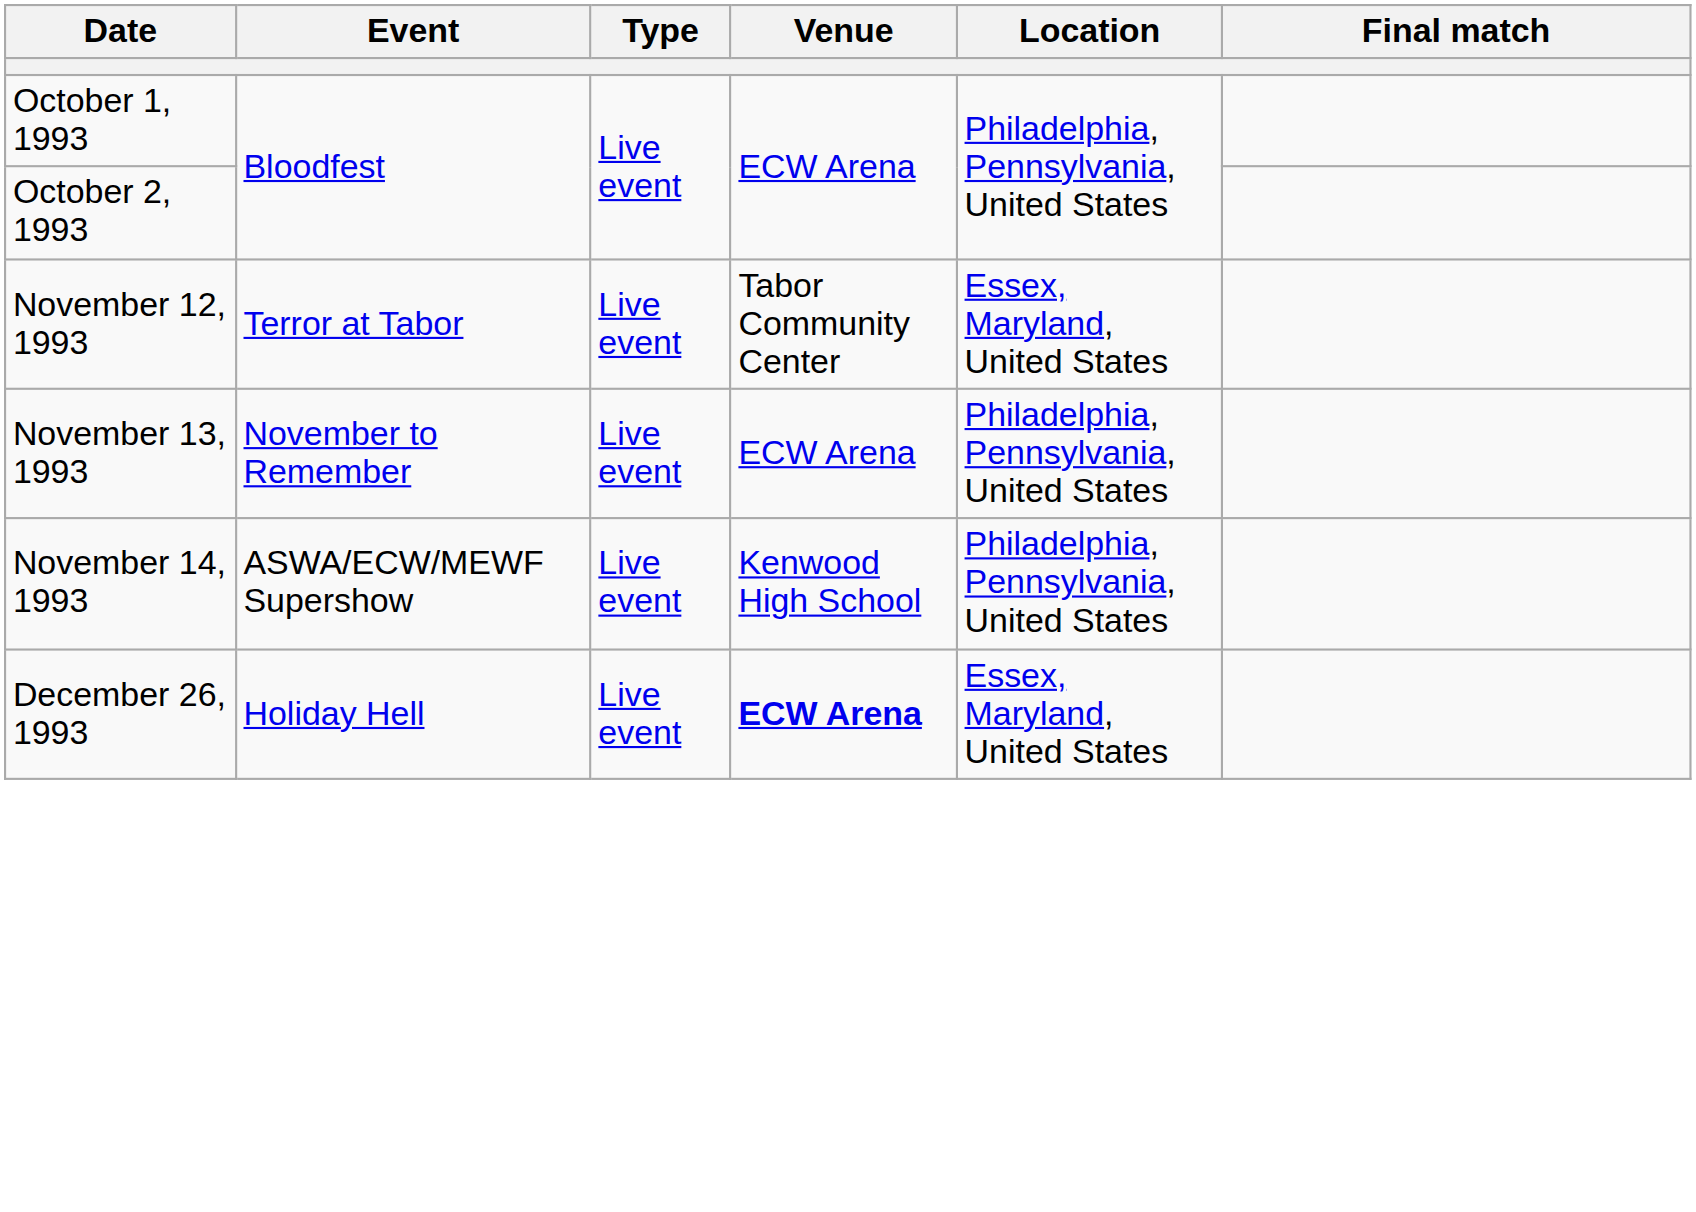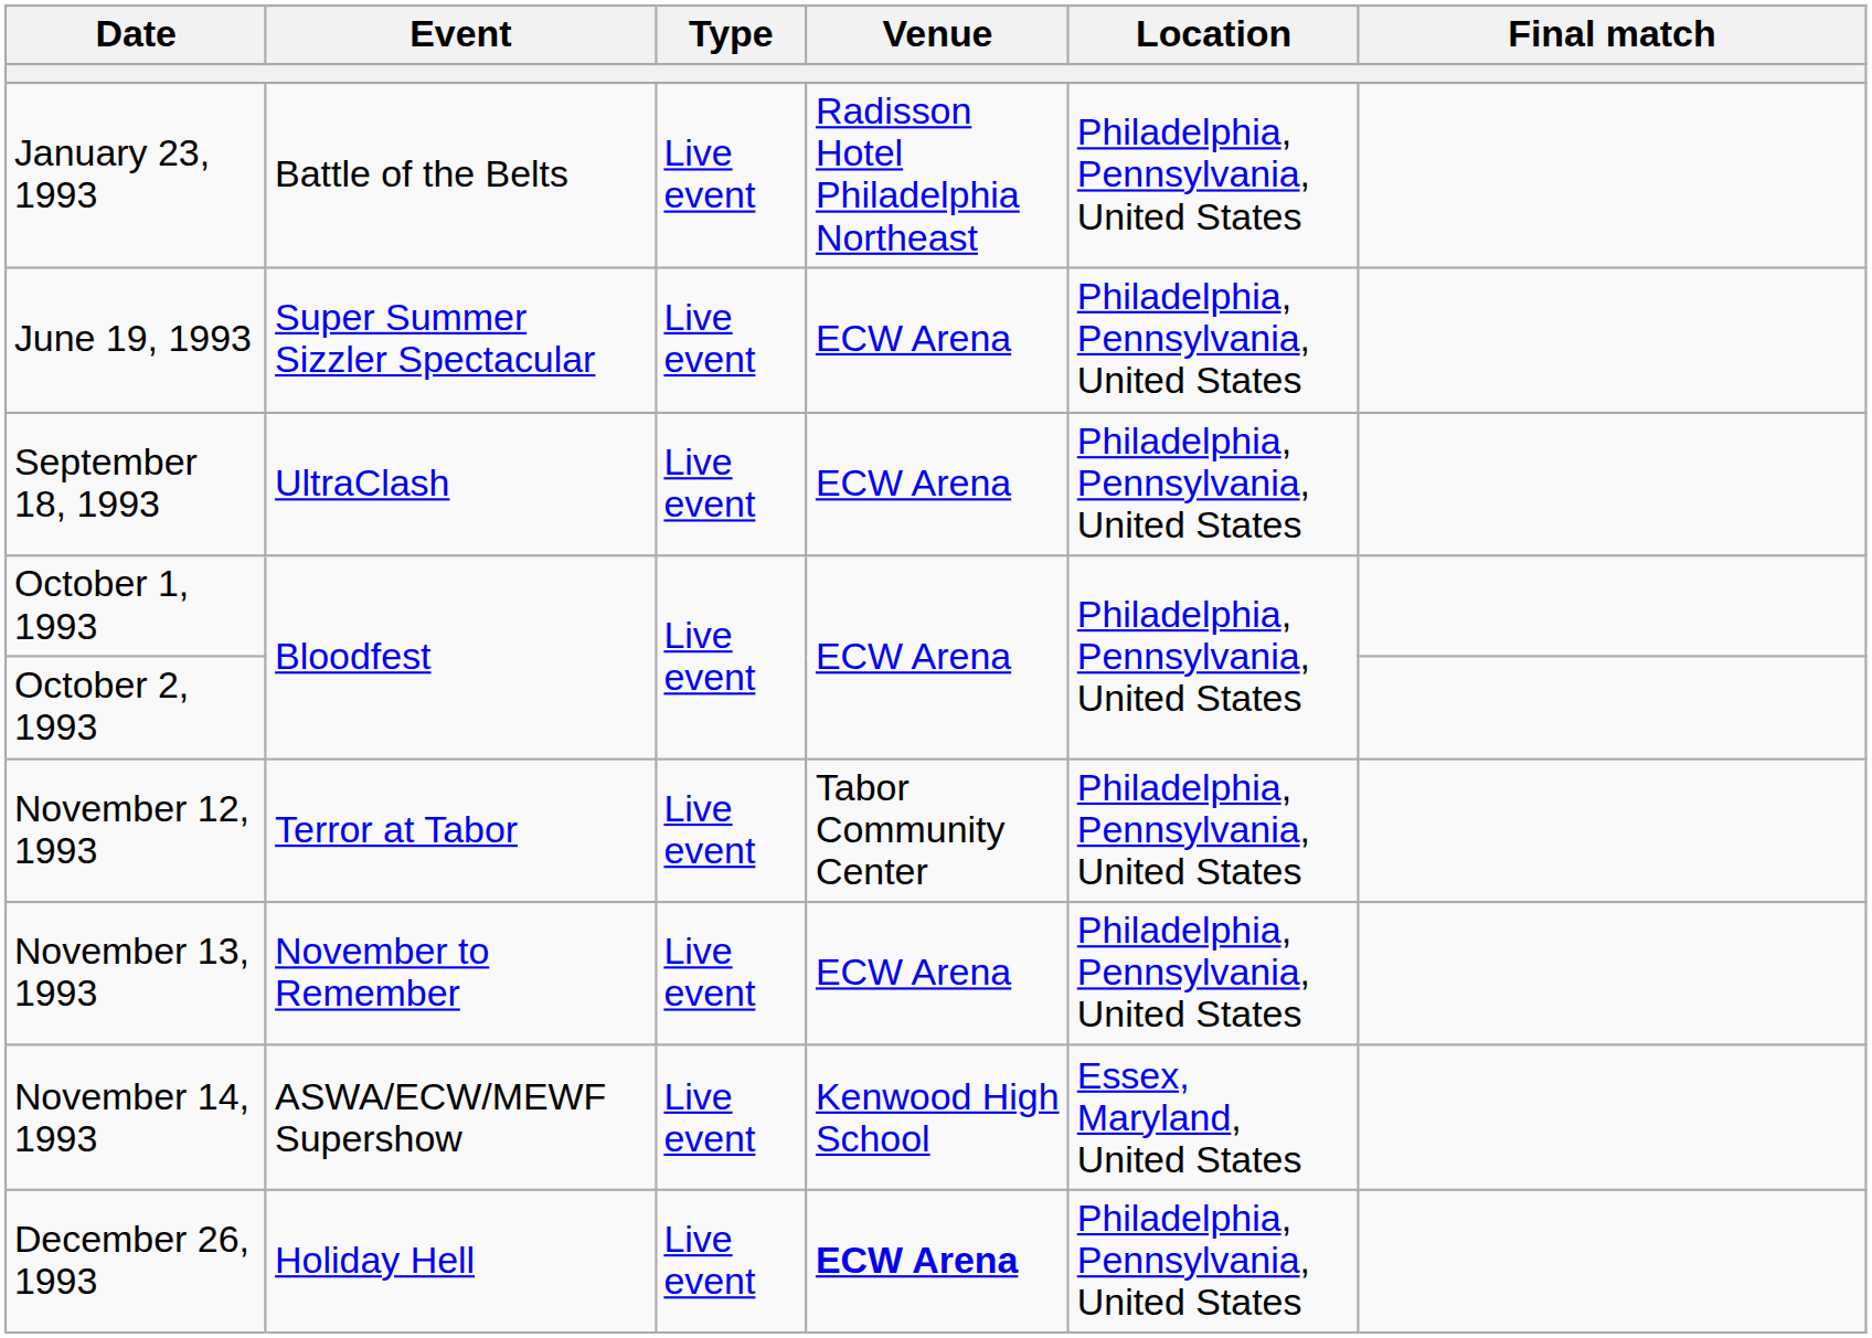+ row: January 23, 1993 | Battle of the Belts | Live event | Radisson Hotel Philadelphia Northeast | Philadelphia, Pennsylvania, United States
+ row: June 19, 1993 | Super Summer Sizzler Spectacular | Live event | ECW Arena | Philadelphia, Pennsylvania, United States
+ row: September 18, 1993 | UltraClash | Live event | ECW Arena | Philadelphia, Pennsylvania, United States
November 12, 1993 | Location: Essex, Maryland, United States -> Philadelphia, Pennsylvania, United States
November 14, 1993 | Location: Philadelphia, Pennsylvania, United States -> Essex, Maryland, United States
December 26, 1993 | Location: Essex, Maryland, United States -> Philadelphia, Pennsylvania, United States
